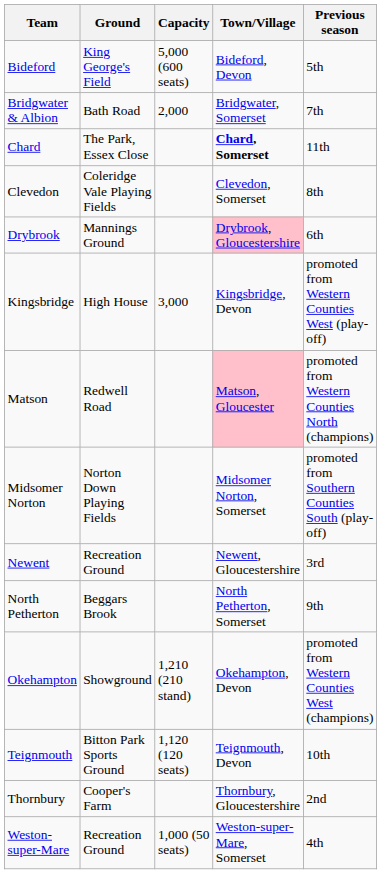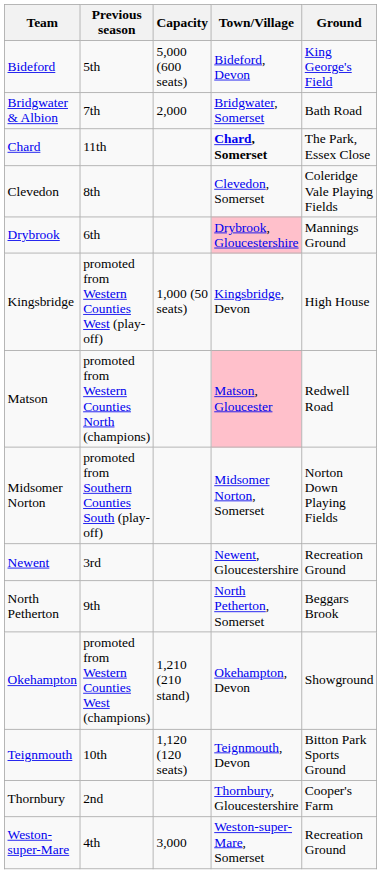columns swapped: Ground <-> Previous season
Kingsbridge | Capacity: 3,000 -> 1,000 (50 seats)
Weston-super-Mare | Capacity: 1,000 (50 seats) -> 3,000
